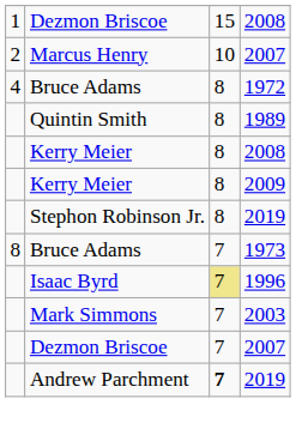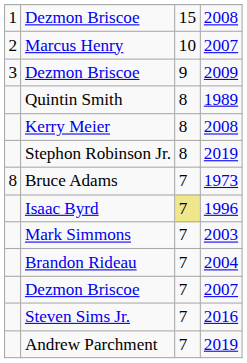+ row: 3 | Dezmon Briscoe | 9 | 2009
- row: 4 | Bruce Adams | 8 | 1972
- row: Kerry Meier | 8 | 2009
+ row: Brandon Rideau | 7 | 2004
+ row: Steven Sims Jr. | 7 | 2016
Andrew Parchment | column 3: bold -> normal
